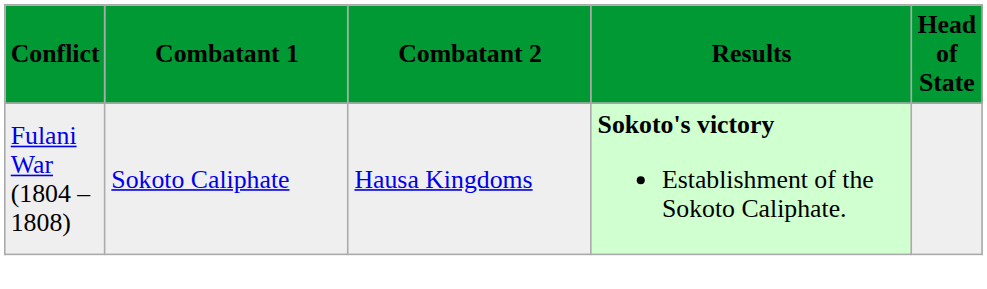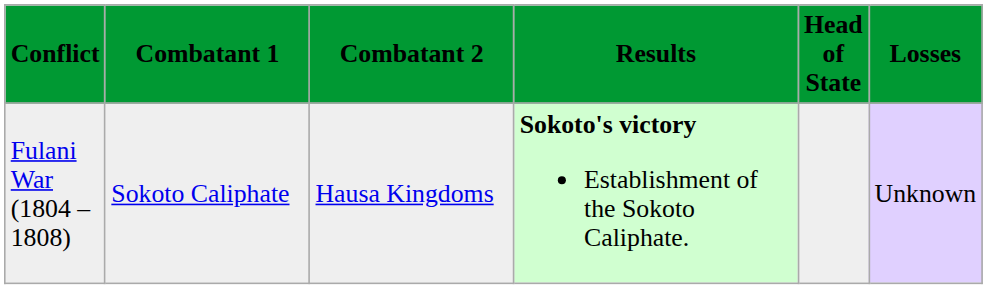+ column: Losses | Unknown
